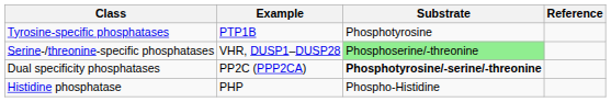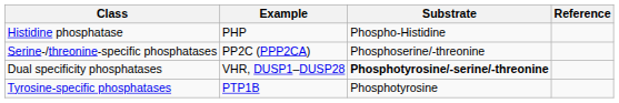rows swapped: Tyrosine-specific phosphatases <-> Histidine phosphatase
Serine-/threonine-specific phosphatases | Example: VHR, DUSP1–DUSP28 -> PP2C (PPP2CA)
Serine-/threonine-specific phosphatases | Substrate: lightgreen background -> no background
Dual specificity phosphatases | Example: PP2C (PPP2CA) -> VHR, DUSP1–DUSP28
